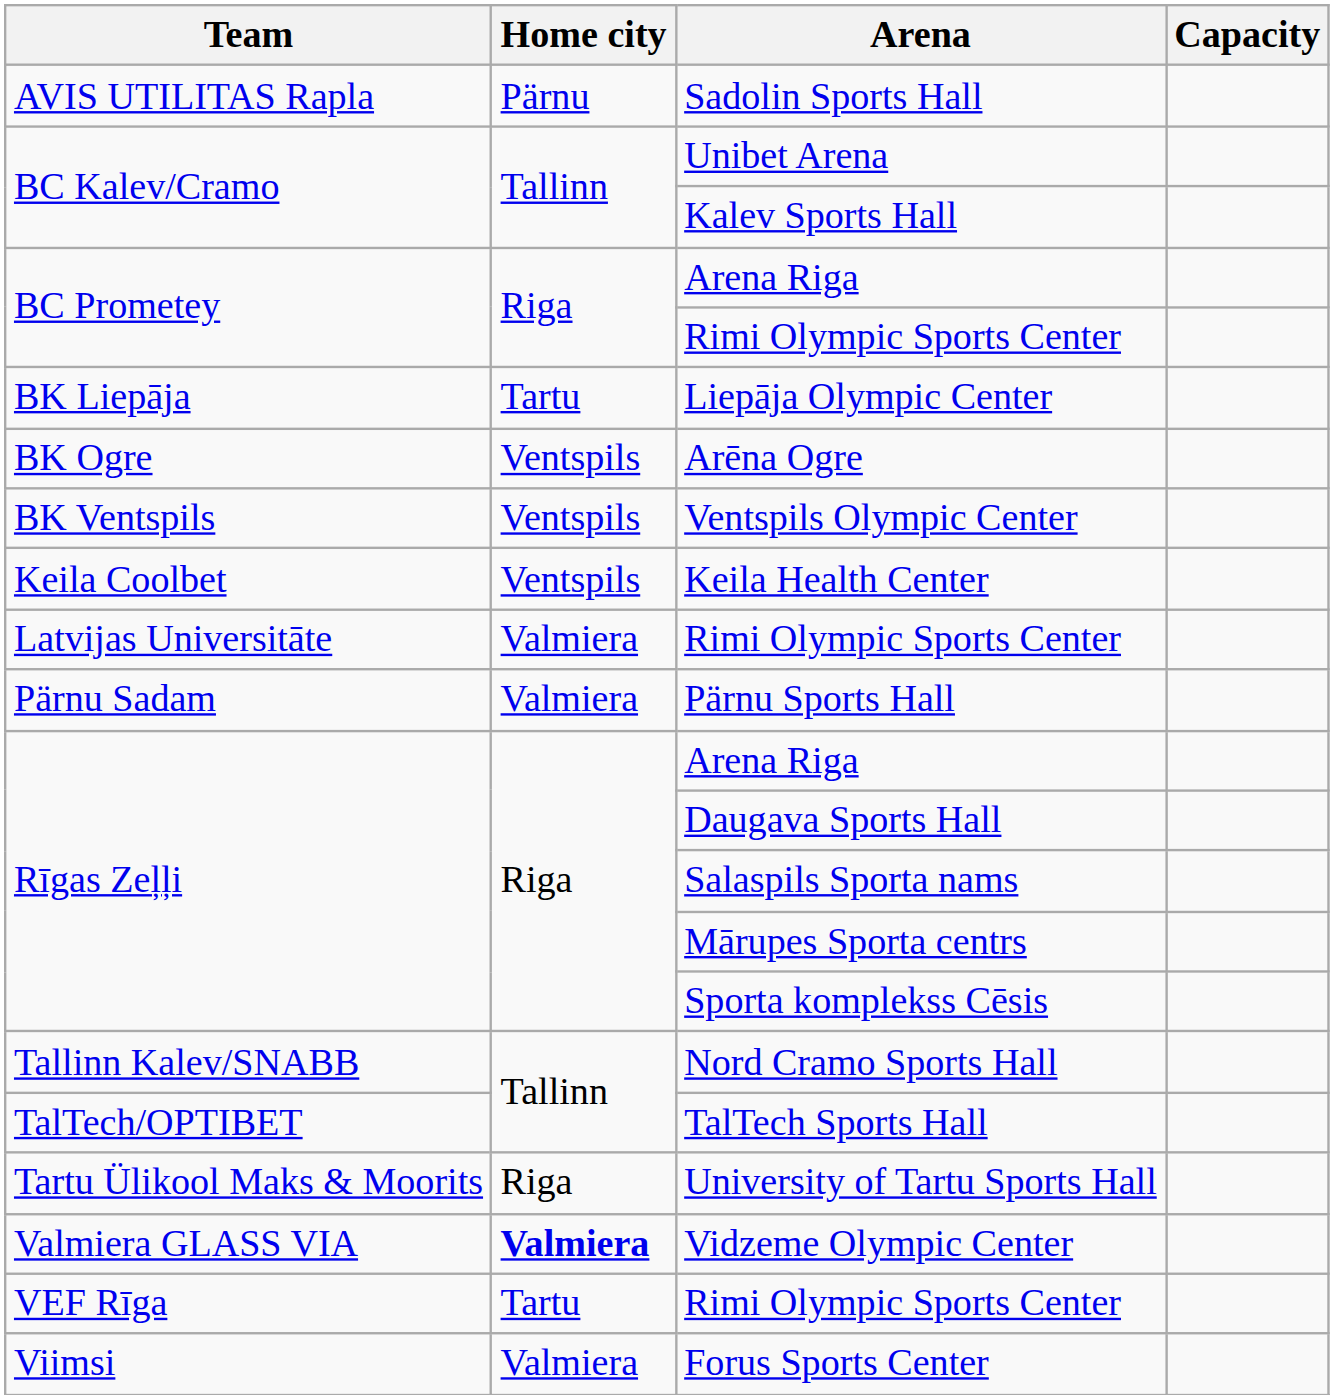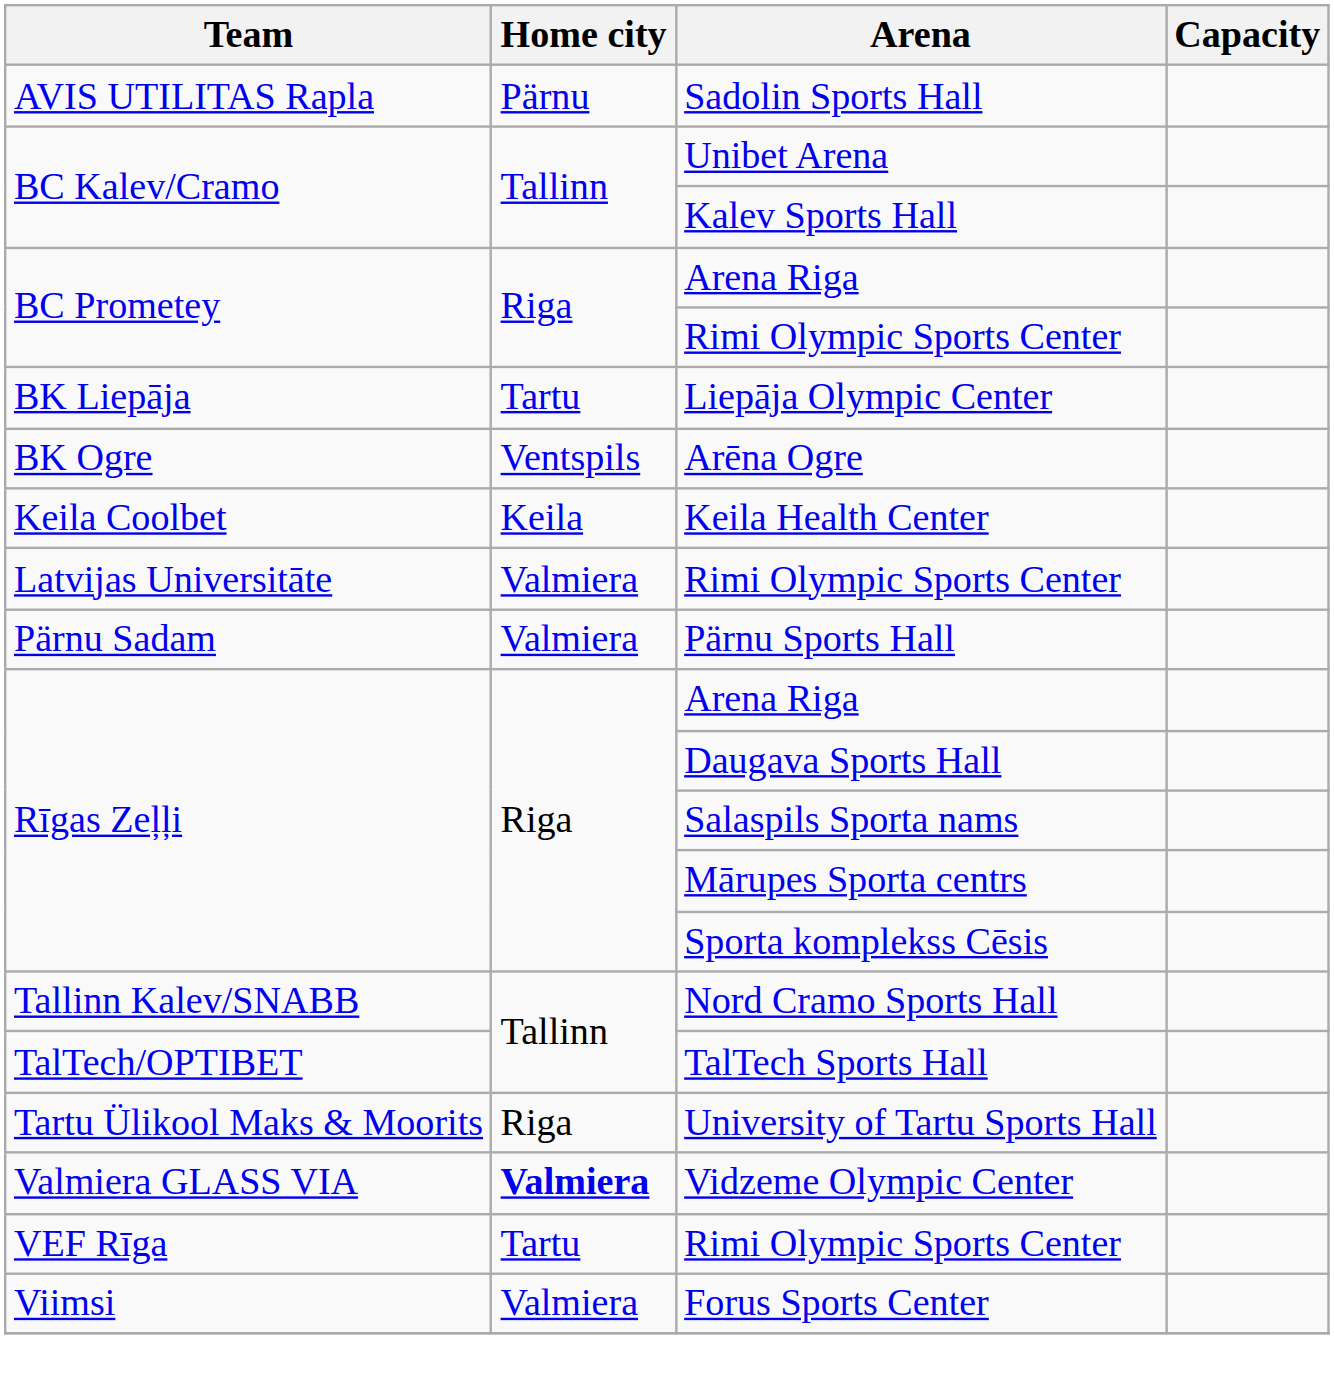- row: BK Ventspils | Ventspils | Ventspils Olympic Center
Keila Health Center | Home city: Ventspils -> Keila
